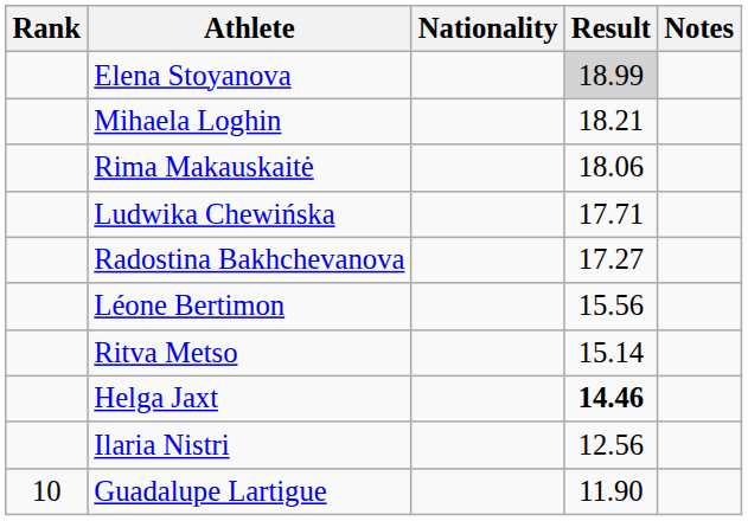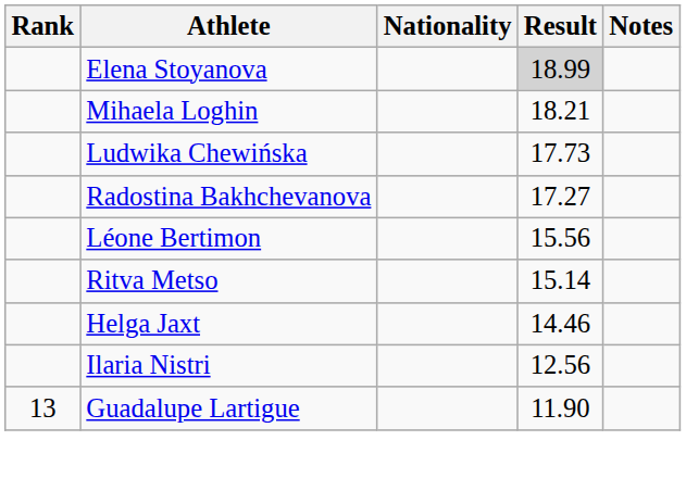- row: Rima Makauskaitė | 18.06
Ludwika Chewińska | Result: 17.71 -> 17.73
Helga Jaxt | Result: bold -> normal
Guadalupe Lartigue | Rank: 10 -> 13
